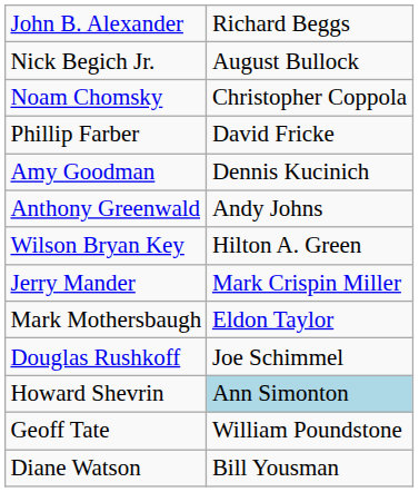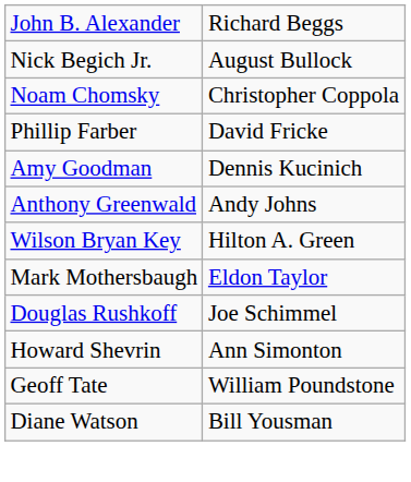- row: Jerry Mander | Mark Crispin Miller
Howard Shevrin | column 2: lightblue background -> no background
